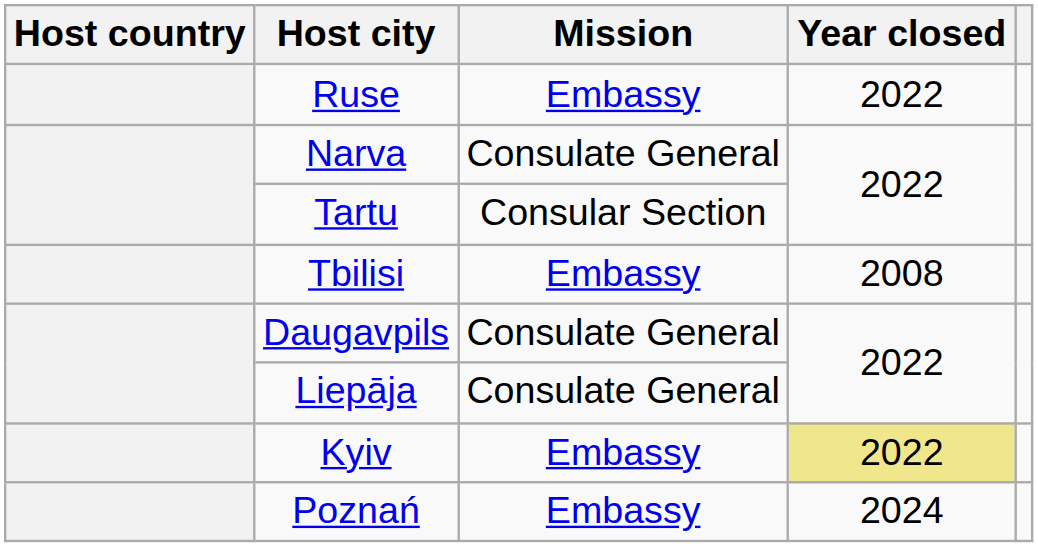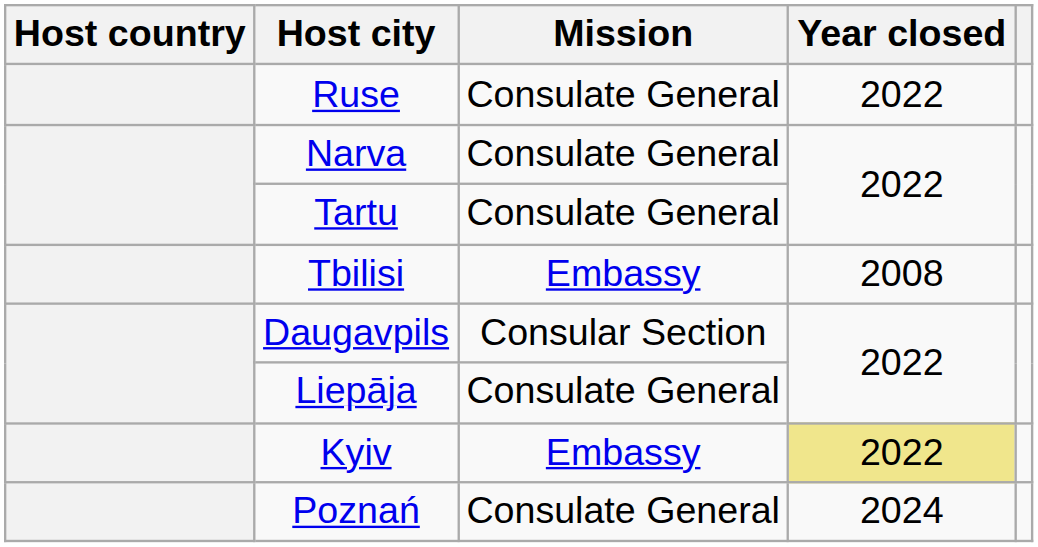Ruse | Mission: Embassy -> Consulate General
Tartu | Mission: Consular Section -> Consulate General
Daugavpils | Mission: Consulate General -> Consular Section
Poznań | Mission: Embassy -> Consulate General
